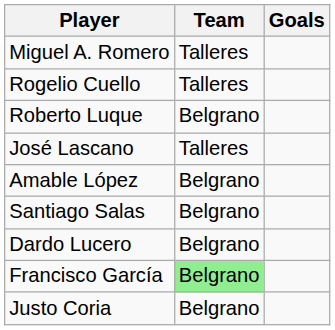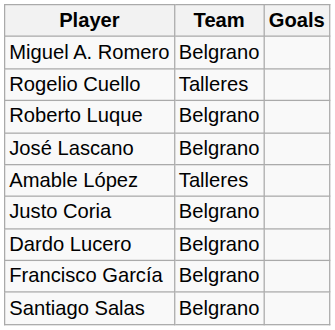Miguel A. Romero | Team: Talleres -> Belgrano
José Lascano | Team: Talleres -> Belgrano
Amable López | Team: Belgrano -> Talleres
rows swapped: Justo Coria <-> Santiago Salas
Francisco García | Team: lightgreen background -> no background
